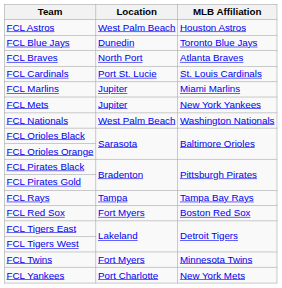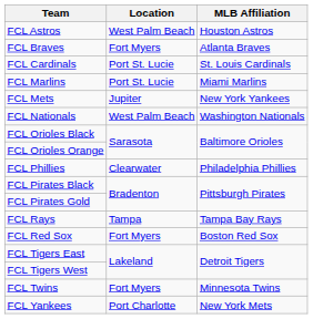- row: FCL Blue Jays | Dunedin | Toronto Blue Jays
FCL Braves | Location: North Port -> Fort Myers
FCL Marlins | Location: Jupiter -> Port St. Lucie
+ row: FCL Phillies | Clearwater | Philadelphia Phillies
